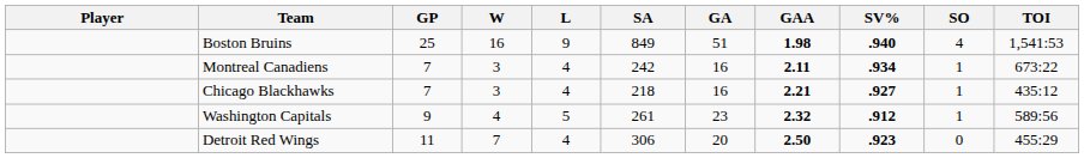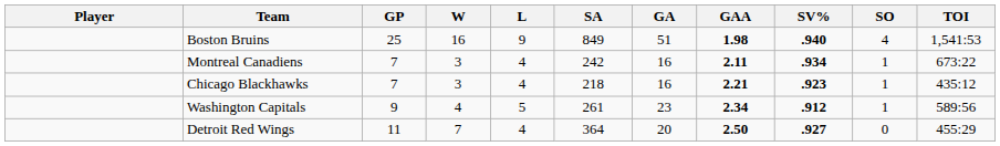Chicago Blackhawks | SV%: .927 -> .923
Washington Capitals | GAA: 2.32 -> 2.34
Detroit Red Wings | SA: 306 -> 364
Detroit Red Wings | SV%: .923 -> .927
